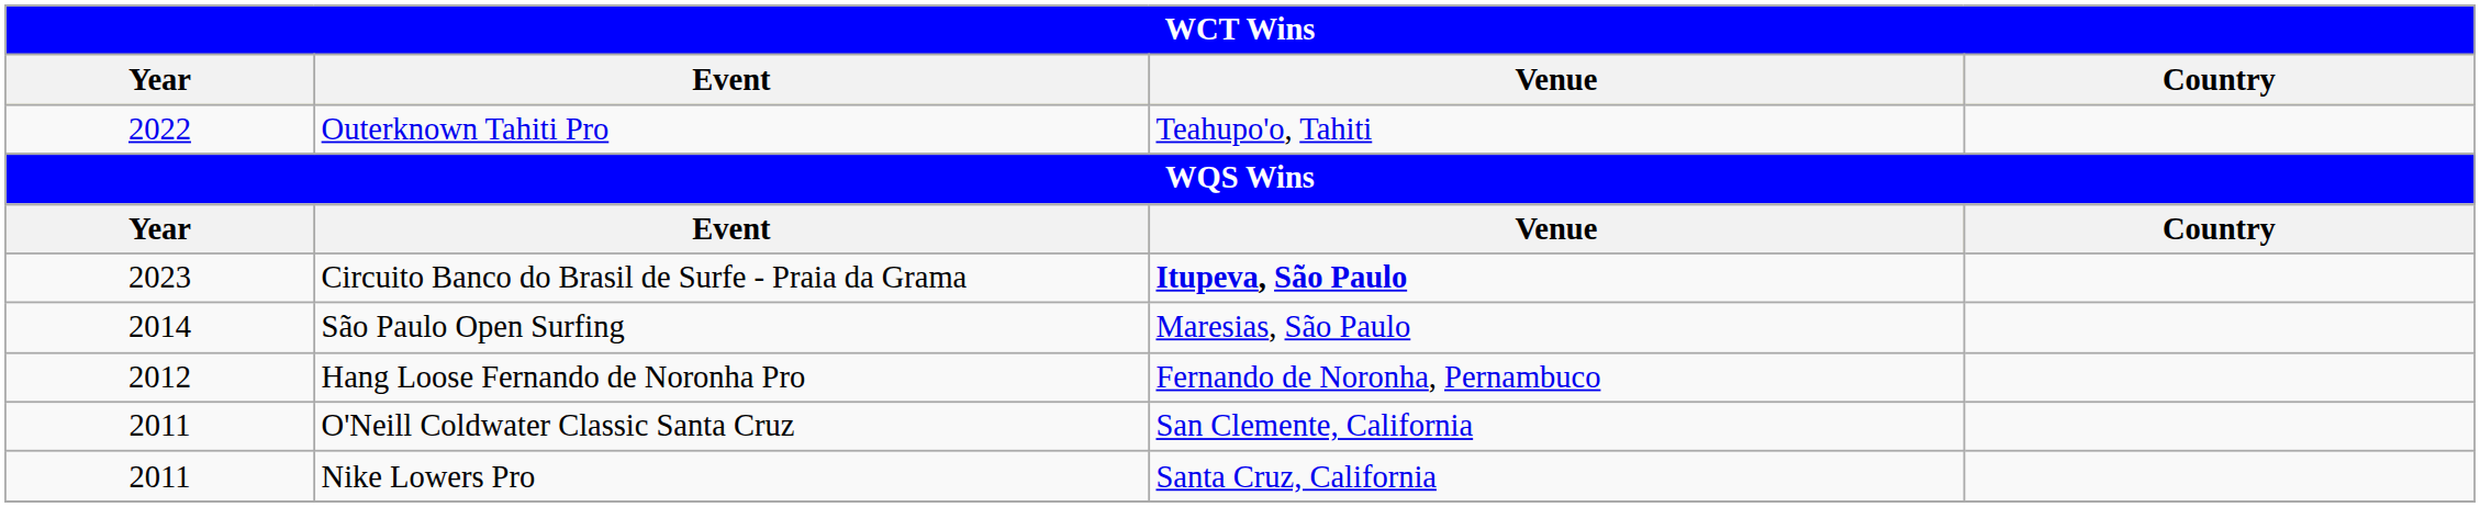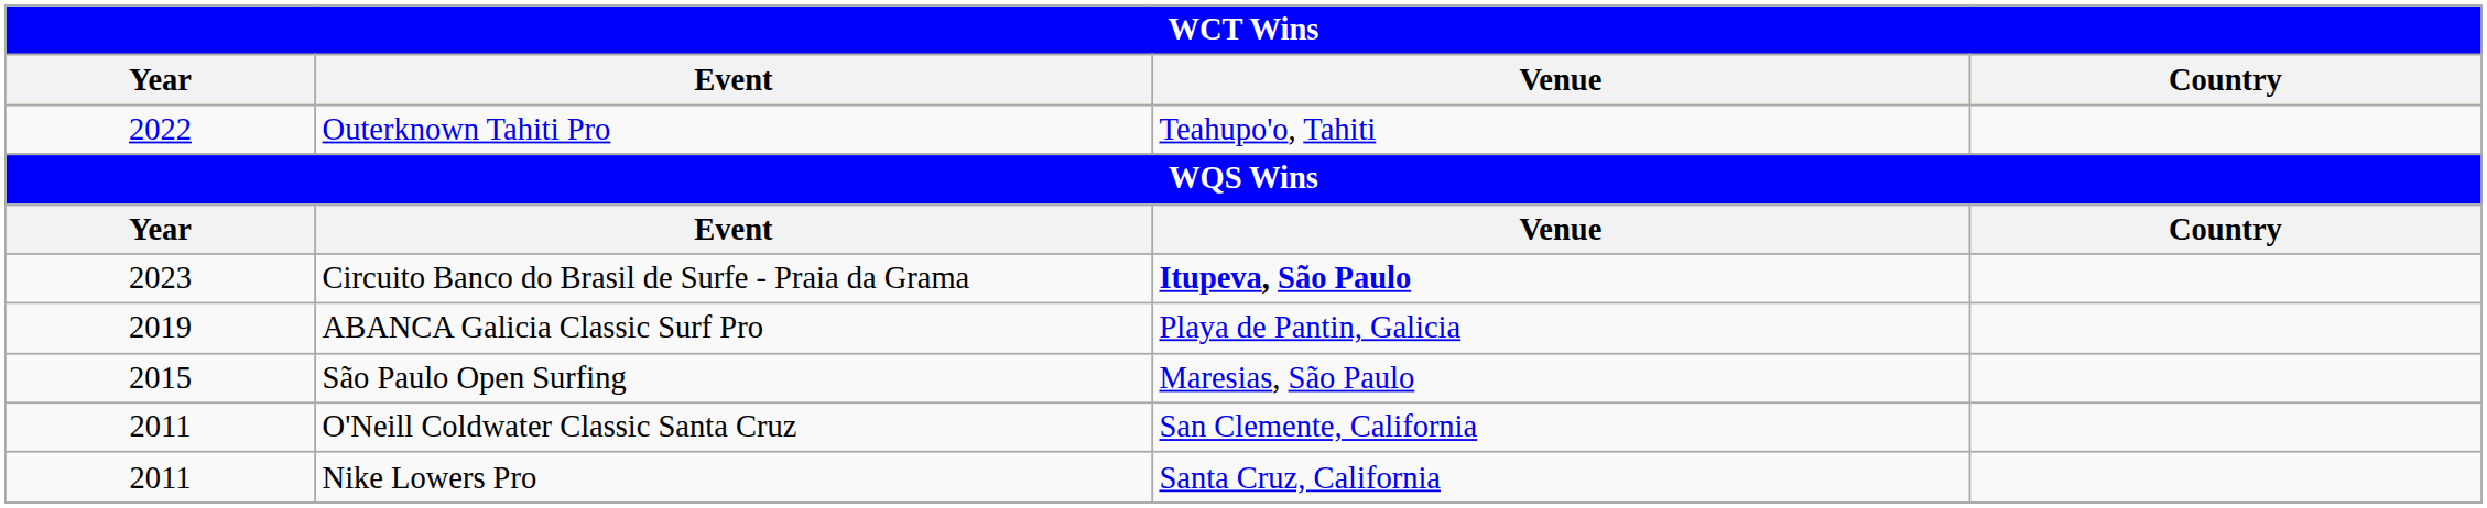+ row: 2019 | ABANCA Galicia Classic Surf Pro | Playa de Pantin, Galicia
São Paulo Open Surfing | Year: 2014 -> 2015
- row: 2012 | Hang Loose Fernando de Noronha Pro | Fernando de Noronha, Pernambuco
